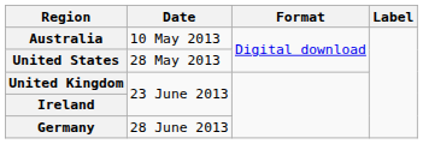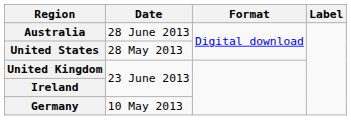Australia | Date: 10 May 2013 -> 28 June 2013
Germany | Date: 28 June 2013 -> 10 May 2013
